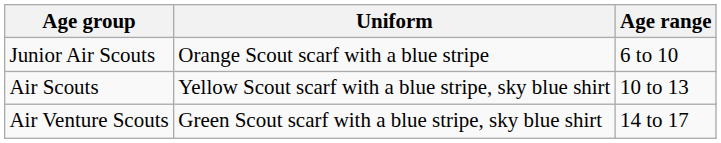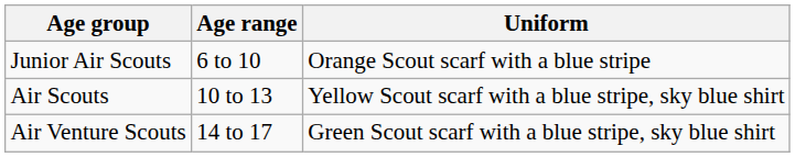columns swapped: Age range <-> Uniform
